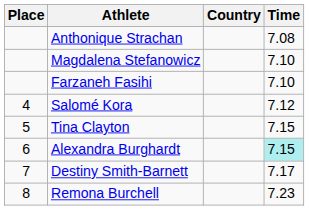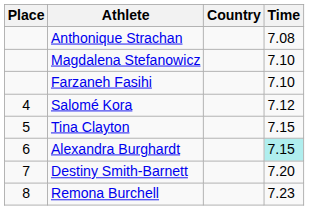Destiny Smith-Barnett | Time: 7.17 -> 7.20
